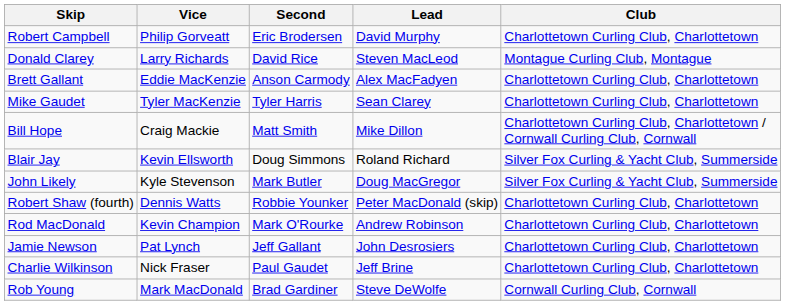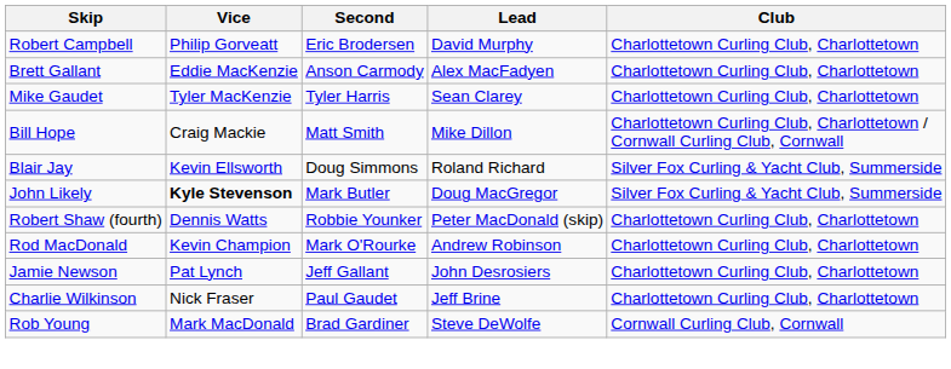- row: Donald Clarey | Larry Richards | David Rice | Steven MacLeod | Montague Curling Club, Montague
John Likely | Vice: normal -> bold
